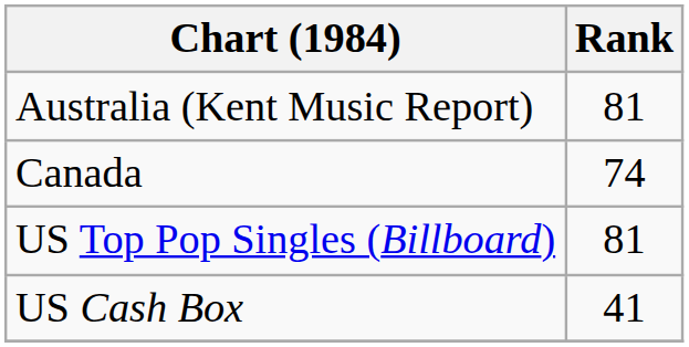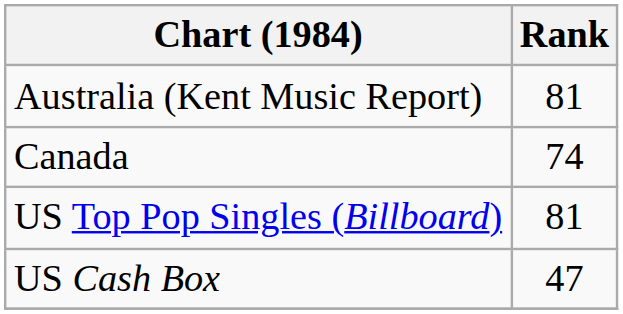US Cash Box | Rank: 41 -> 47
